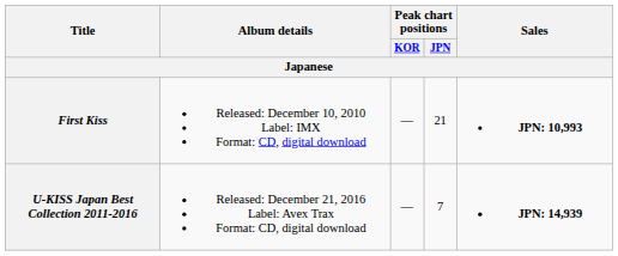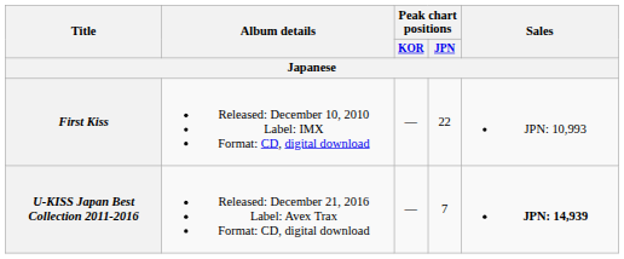First Kiss | Peak chart positions / JPN: 21 -> 22
First Kiss | Sales: bold -> normal
